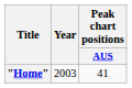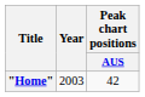"Home" | Peak chart positions / AUS: 41 -> 42
